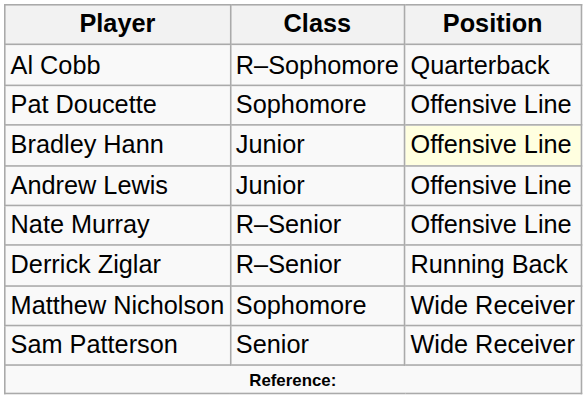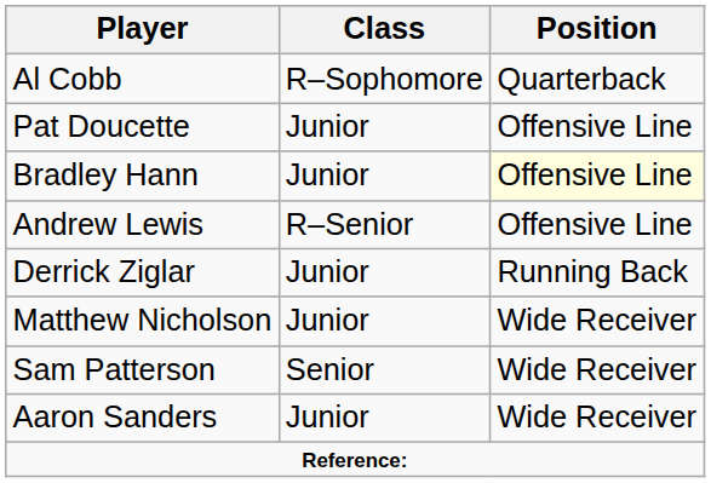Pat Doucette | Class: Sophomore -> Junior
Andrew Lewis | Class: Junior -> R–Senior
- row: Nate Murray | R–Senior | Offensive Line
Derrick Ziglar | Class: R–Senior -> Junior
Matthew Nicholson | Class: Sophomore -> Junior
+ row: Aaron Sanders | Junior | Wide Receiver
